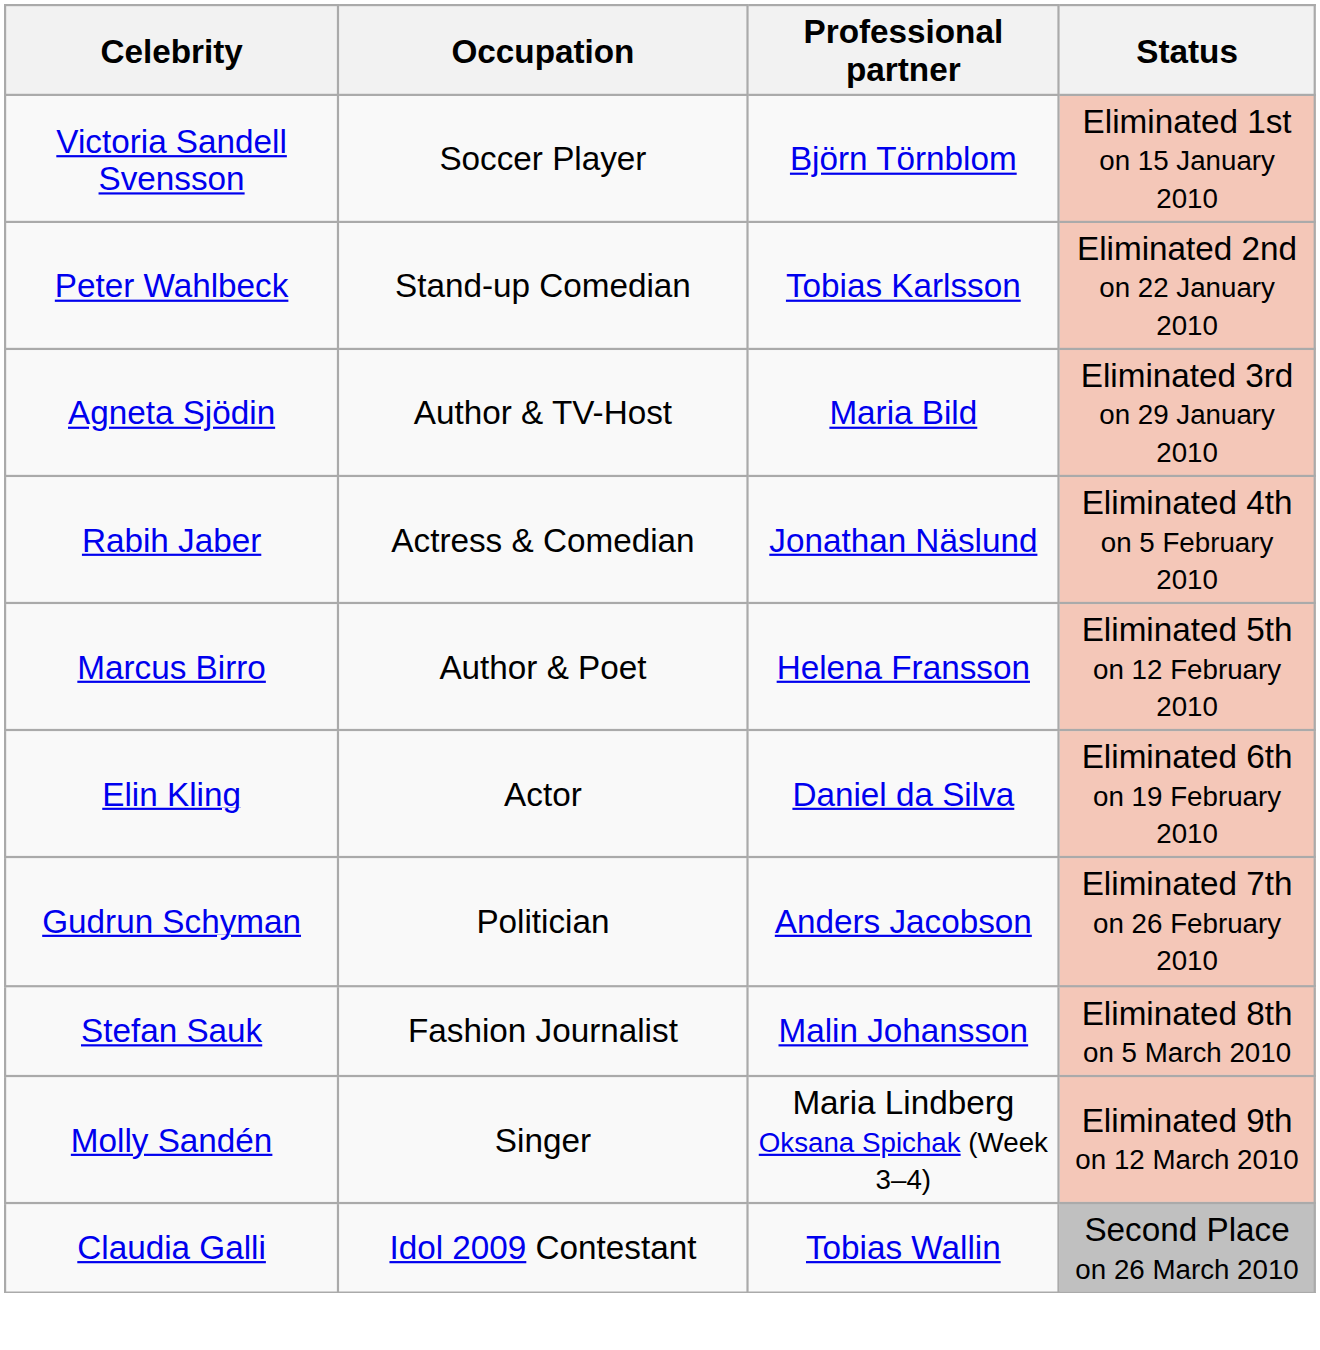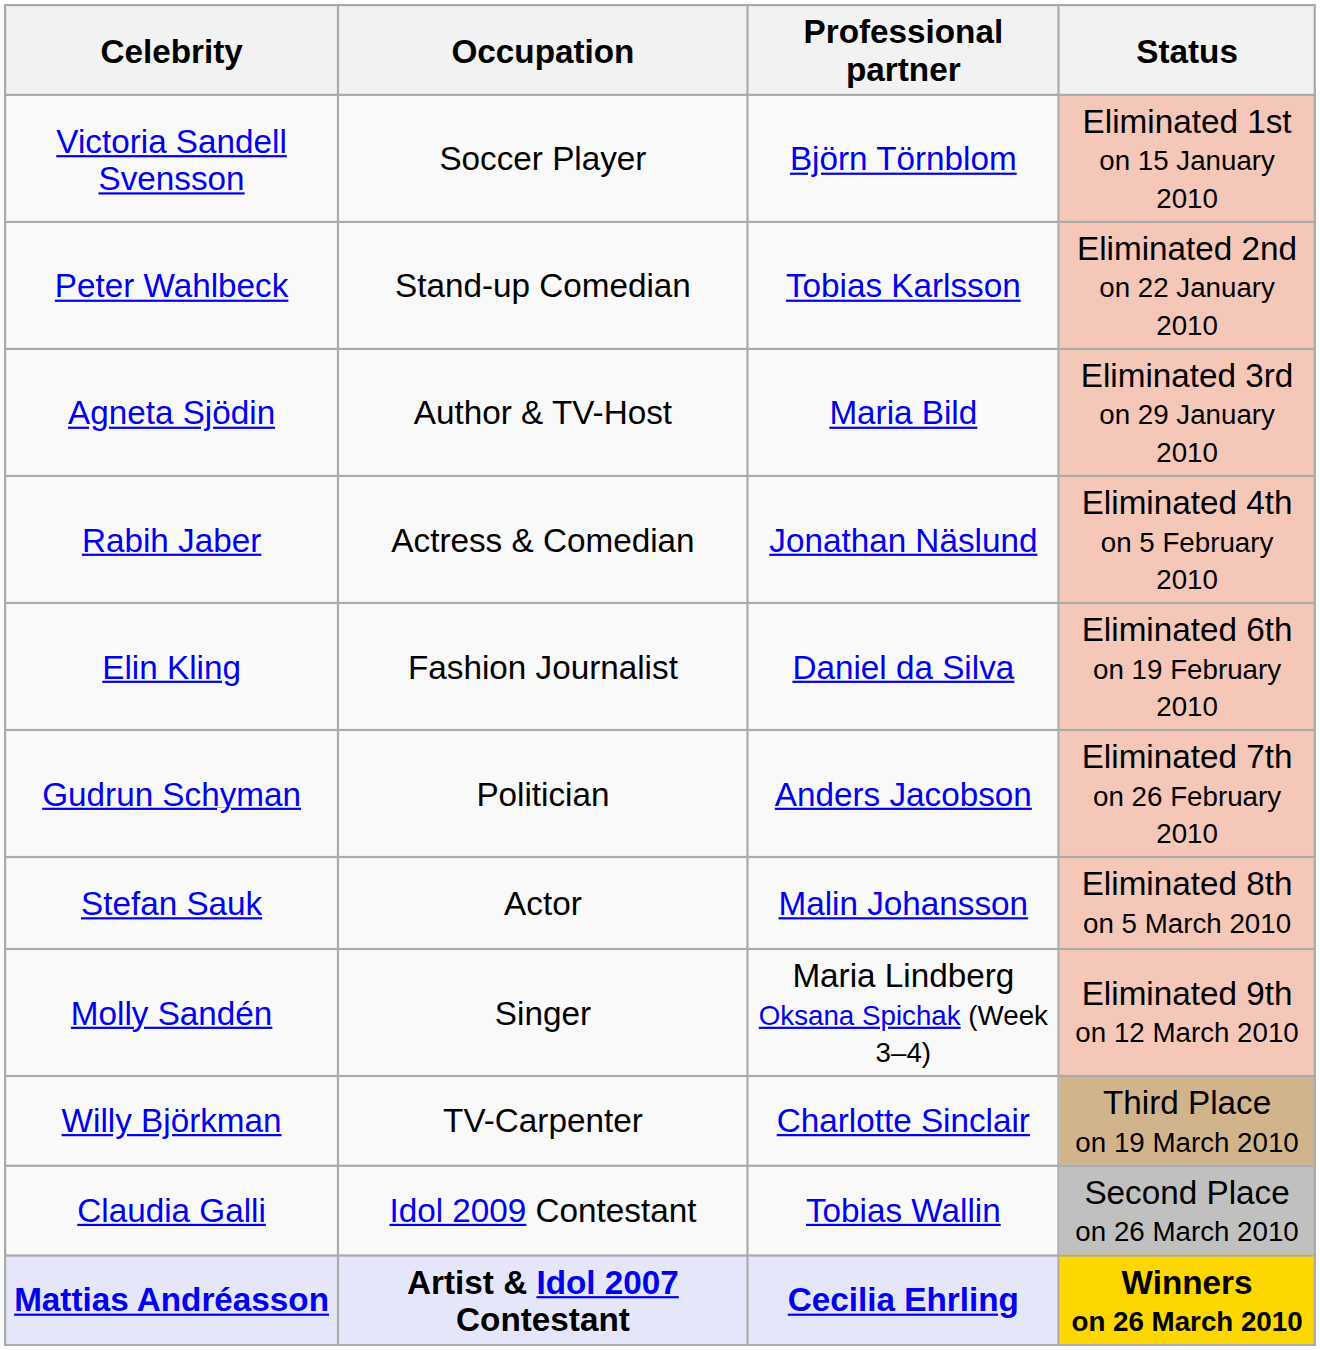- row: Marcus Birro | Author & Poet | Helena Fransson | Eliminated 5th on 12 February 2010
Elin Kling | Occupation: Actor -> Fashion Journalist
Stefan Sauk | Occupation: Fashion Journalist -> Actor
+ row: Willy Björkman | TV-Carpenter | Charlotte Sinclair | Third Place on 19 March 2010
+ row: Mattias Andréasson | Artist & Idol 2007 Contestant | Cecilia Ehrling | Winners on 26 March 2010
